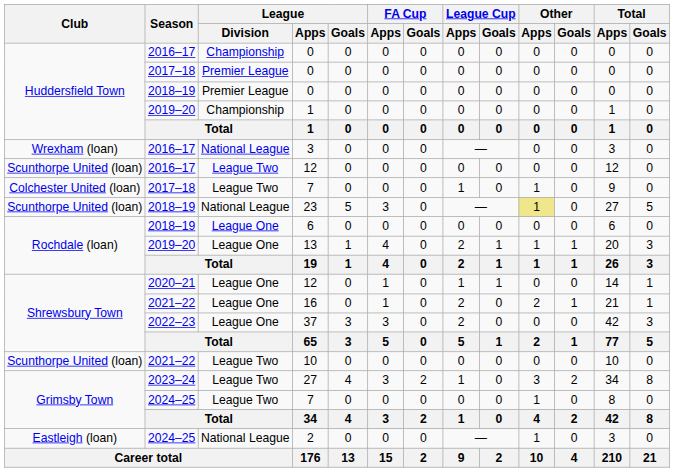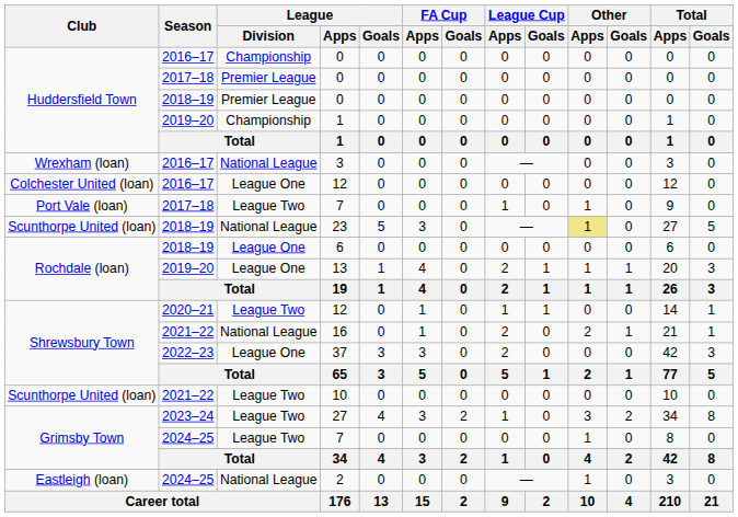2016–17 / 12 | Club: Scunthorpe United (loan) -> Colchester United (loan)
2016–17 / 12 | League / Division: League Two -> League One
2017–18 / 7 | Club: Colchester United (loan) -> Port Vale (loan)
2020–21 / 12 | League / Division: League One -> League Two
16 | League / Division: League One -> National League
